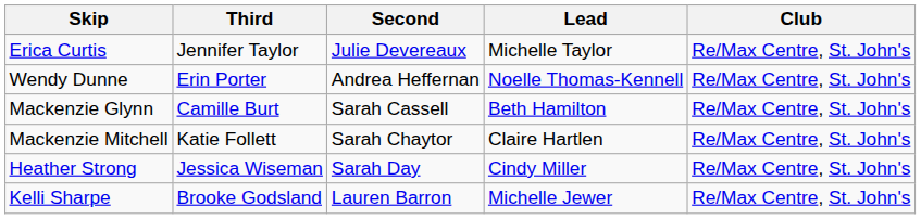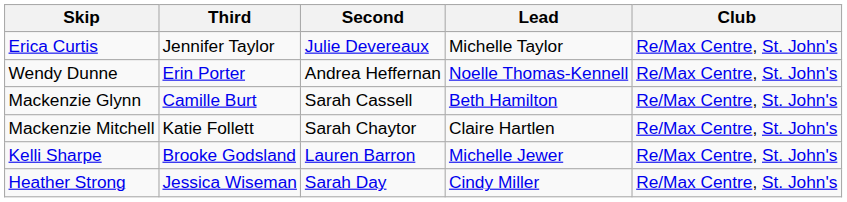rows swapped: Kelli Sharpe <-> Heather Strong
